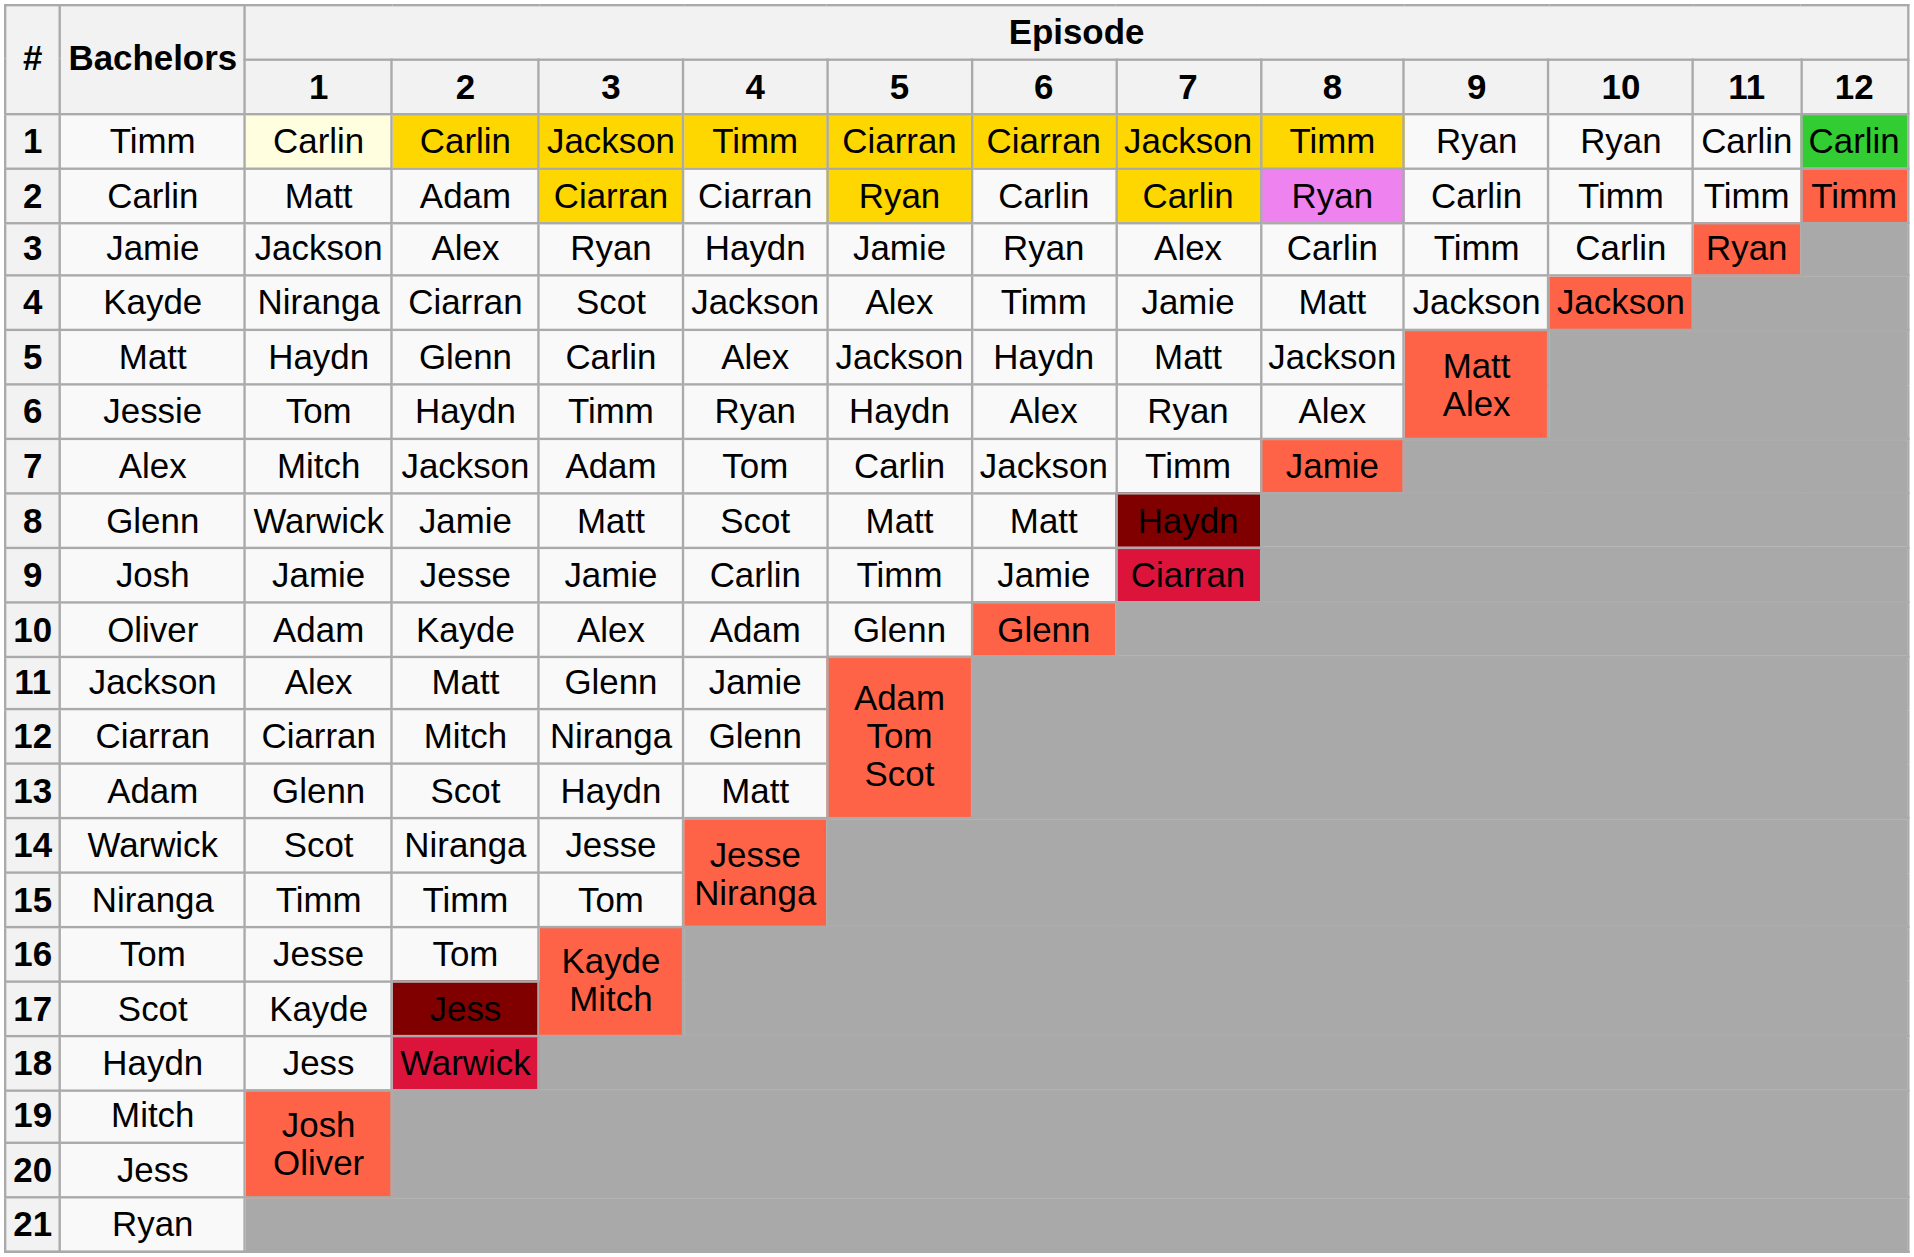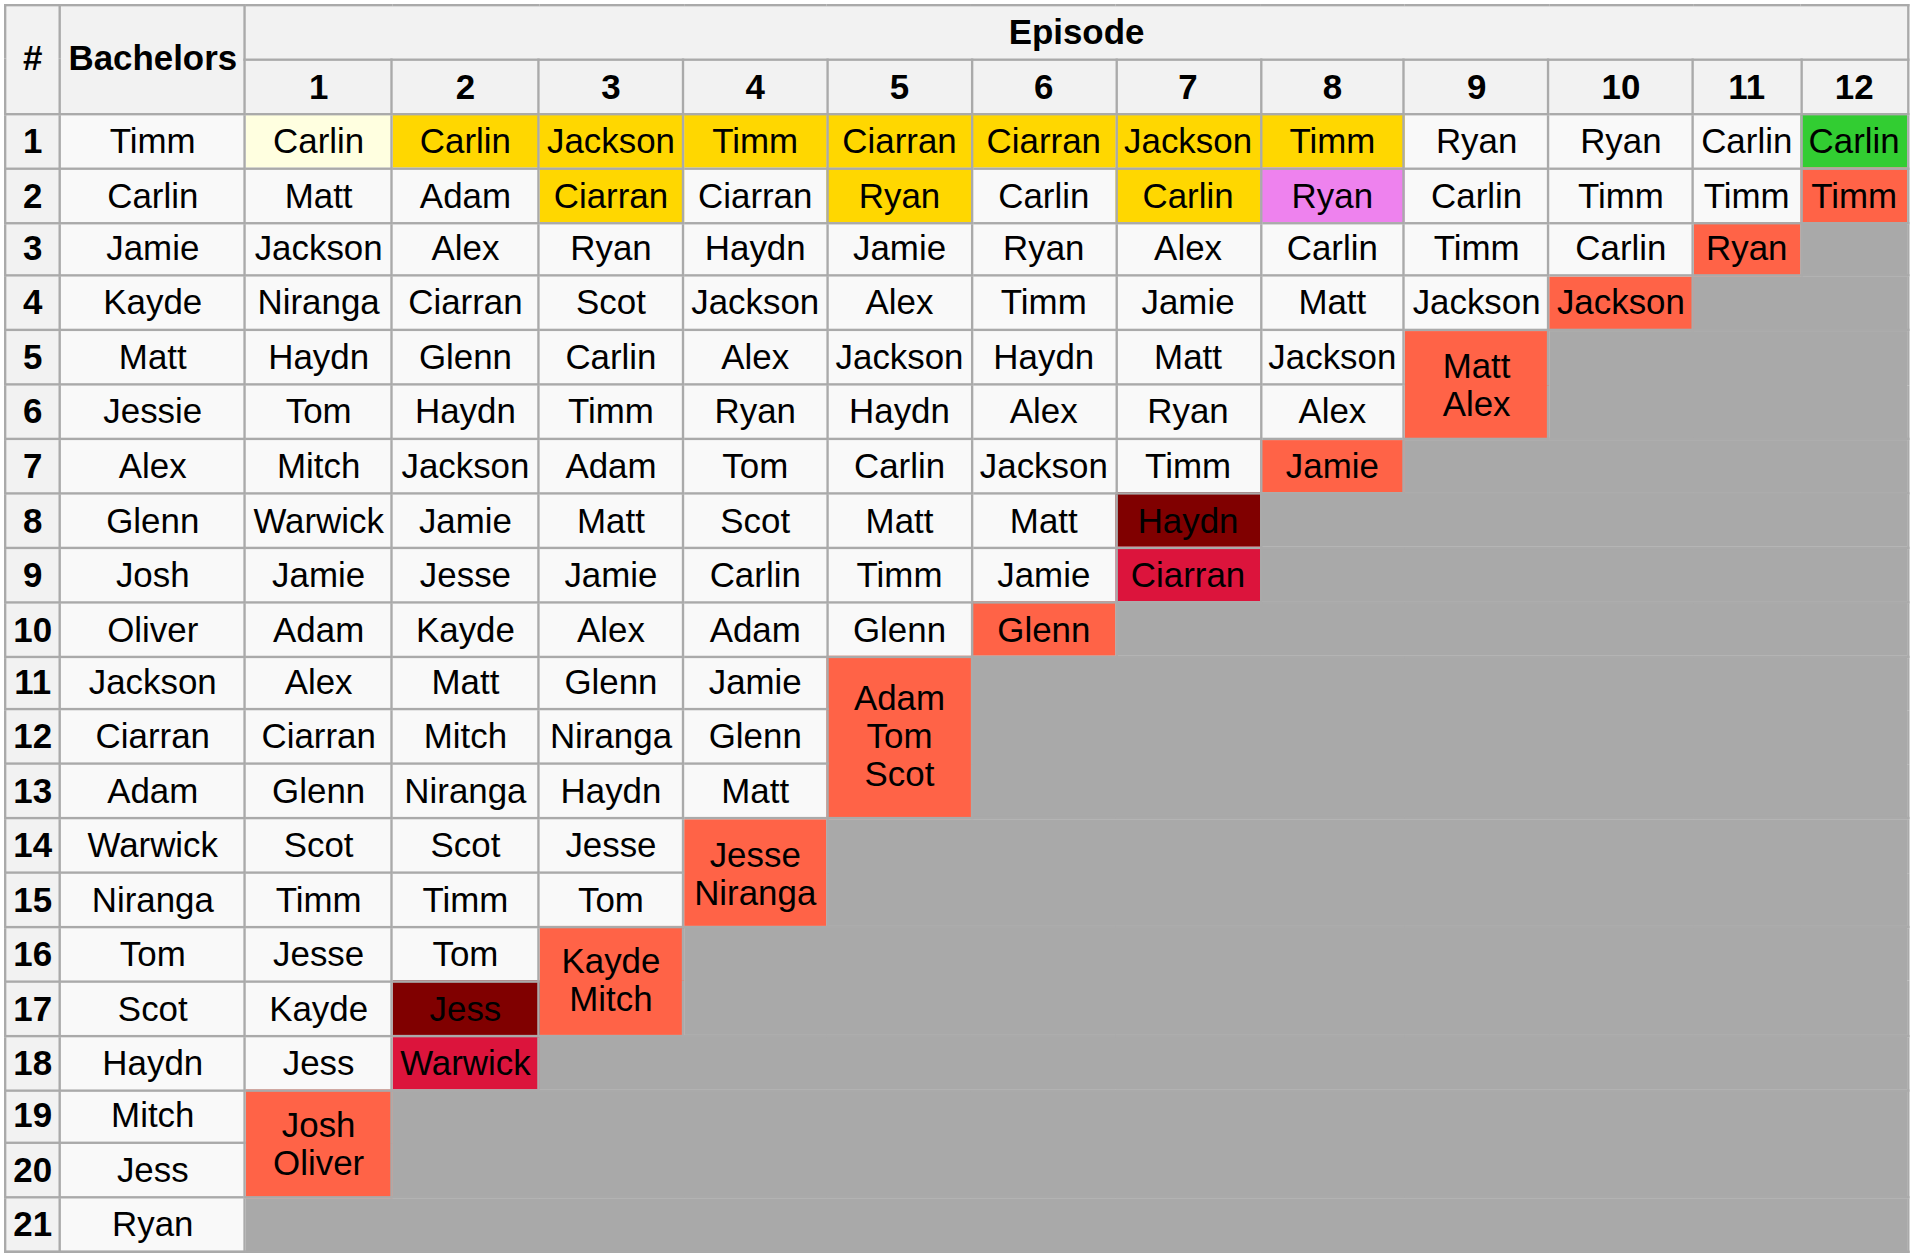13 | Episode / 2: Scot -> Niranga
14 | Episode / 2: Niranga -> Scot
